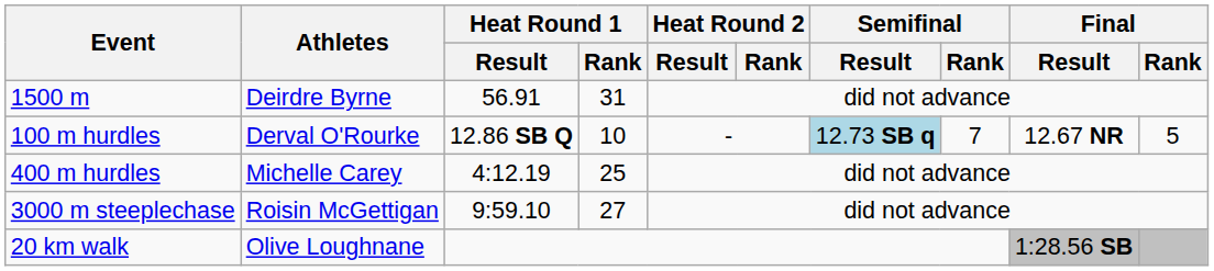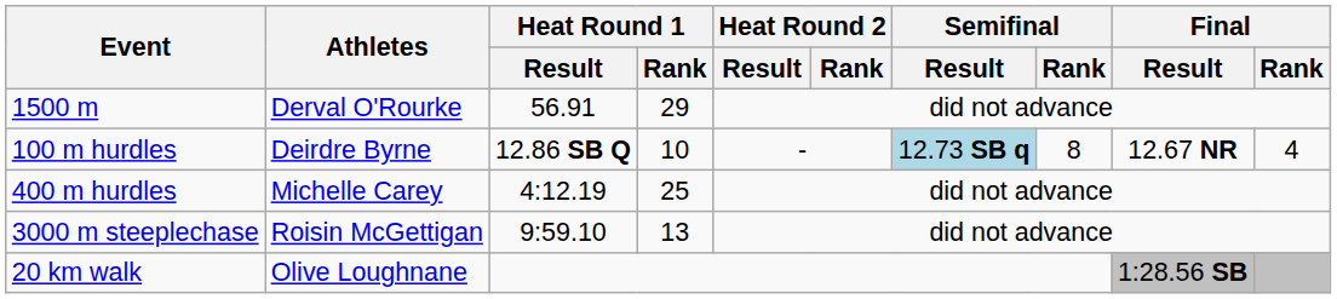1500 m | Athletes: Deirdre Byrne -> Derval O'Rourke
1500 m | Heat Round 1 / Rank: 31 -> 29
100 m hurdles | Athletes: Derval O'Rourke -> Deirdre Byrne
100 m hurdles | Semifinal / Rank: 7 -> 8
100 m hurdles | Final / Rank: 5 -> 4
3000 m steeplechase | Heat Round 1 / Rank: 27 -> 13
